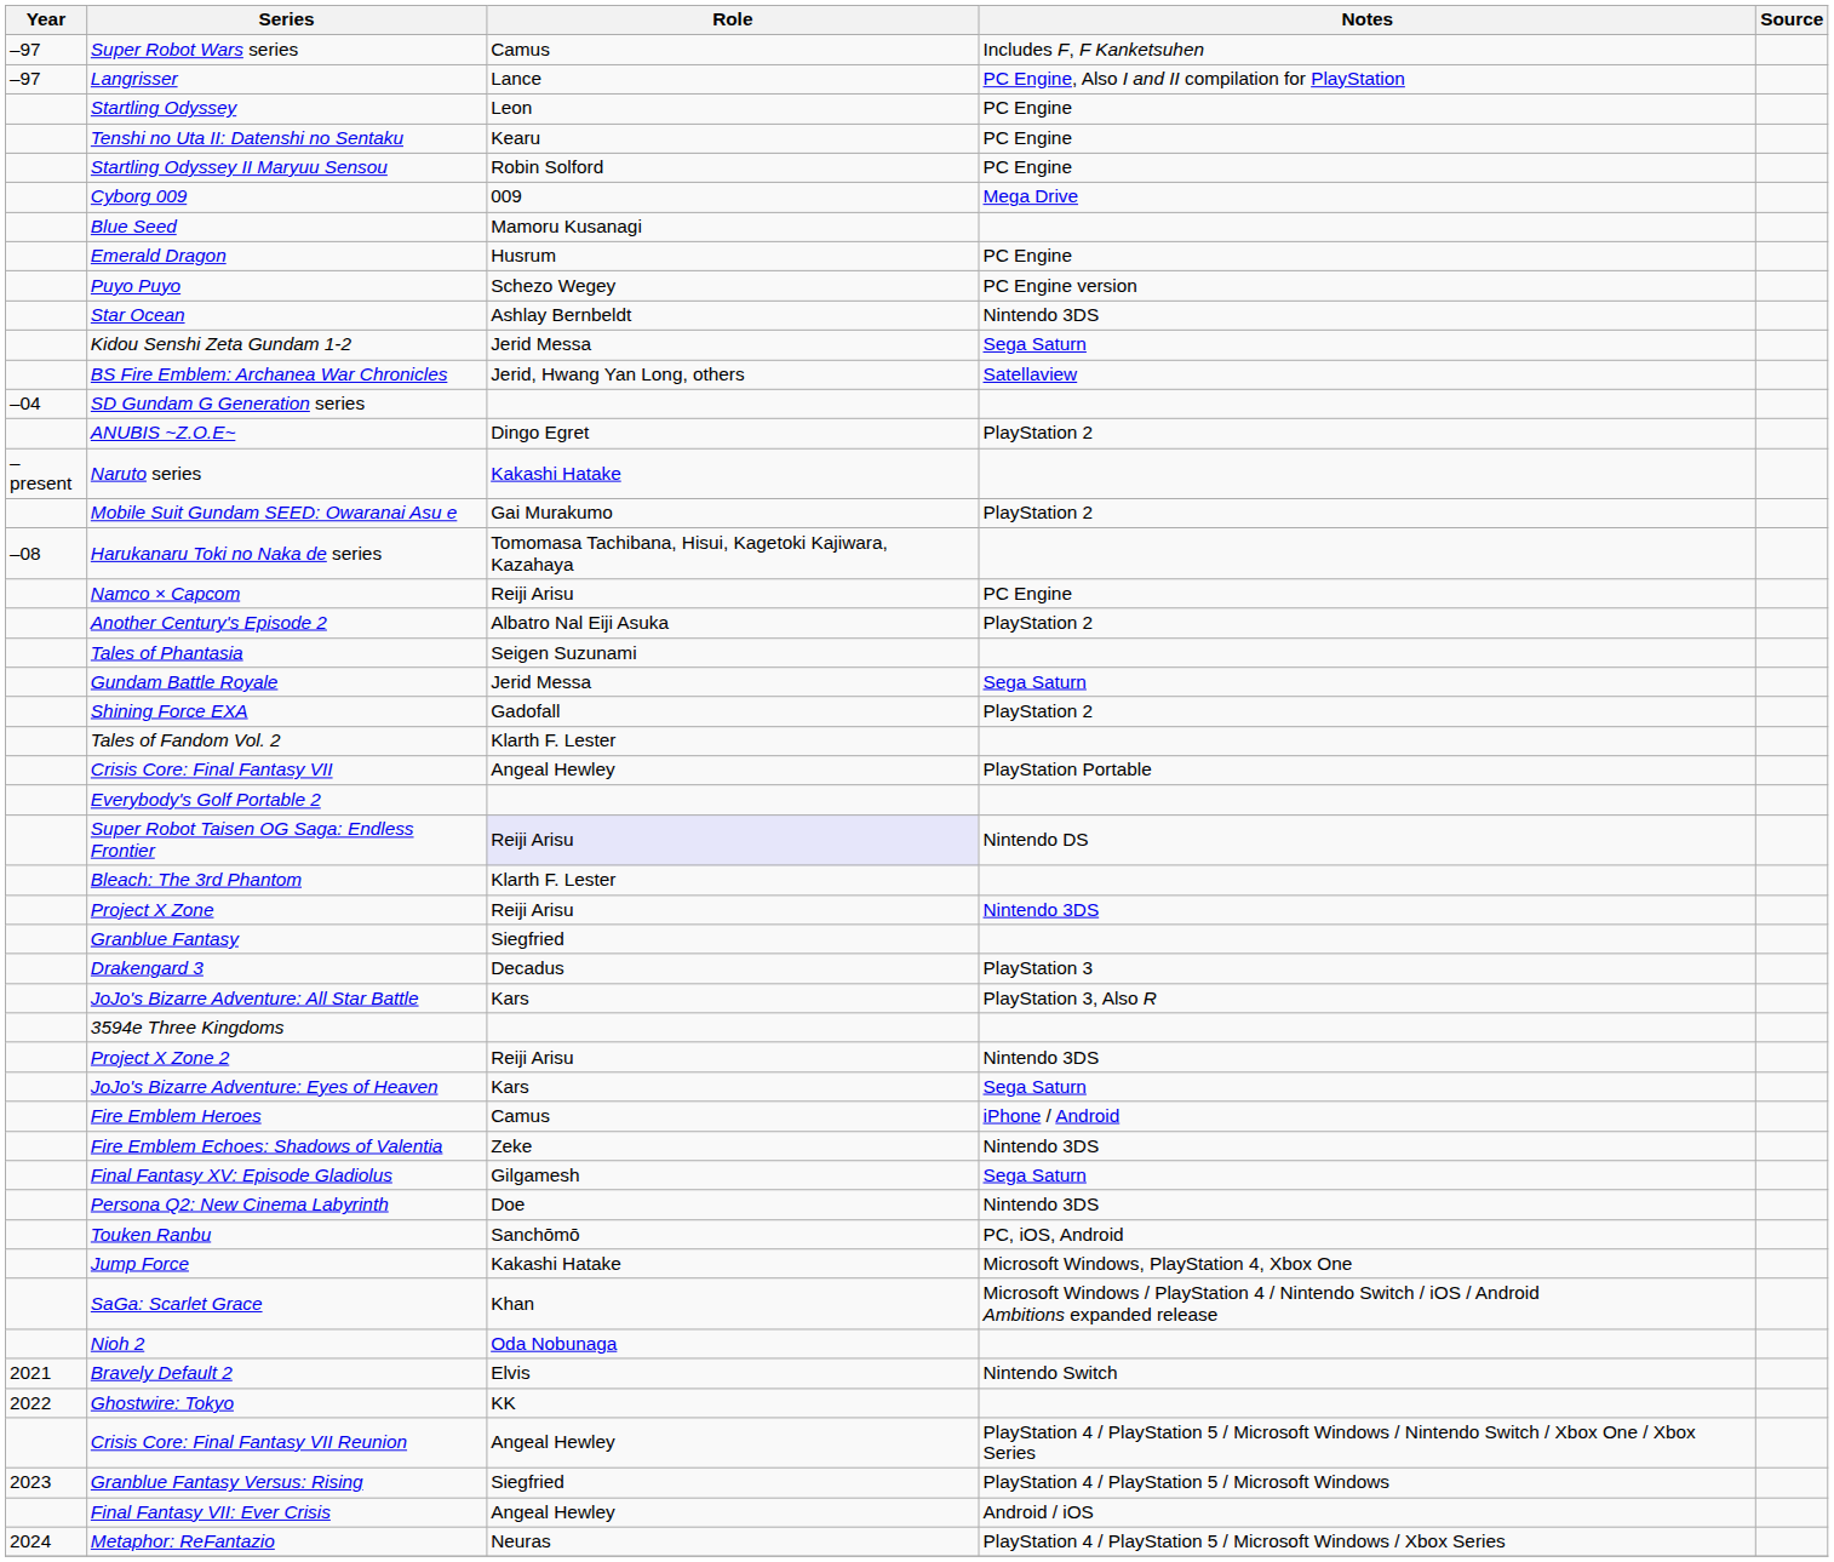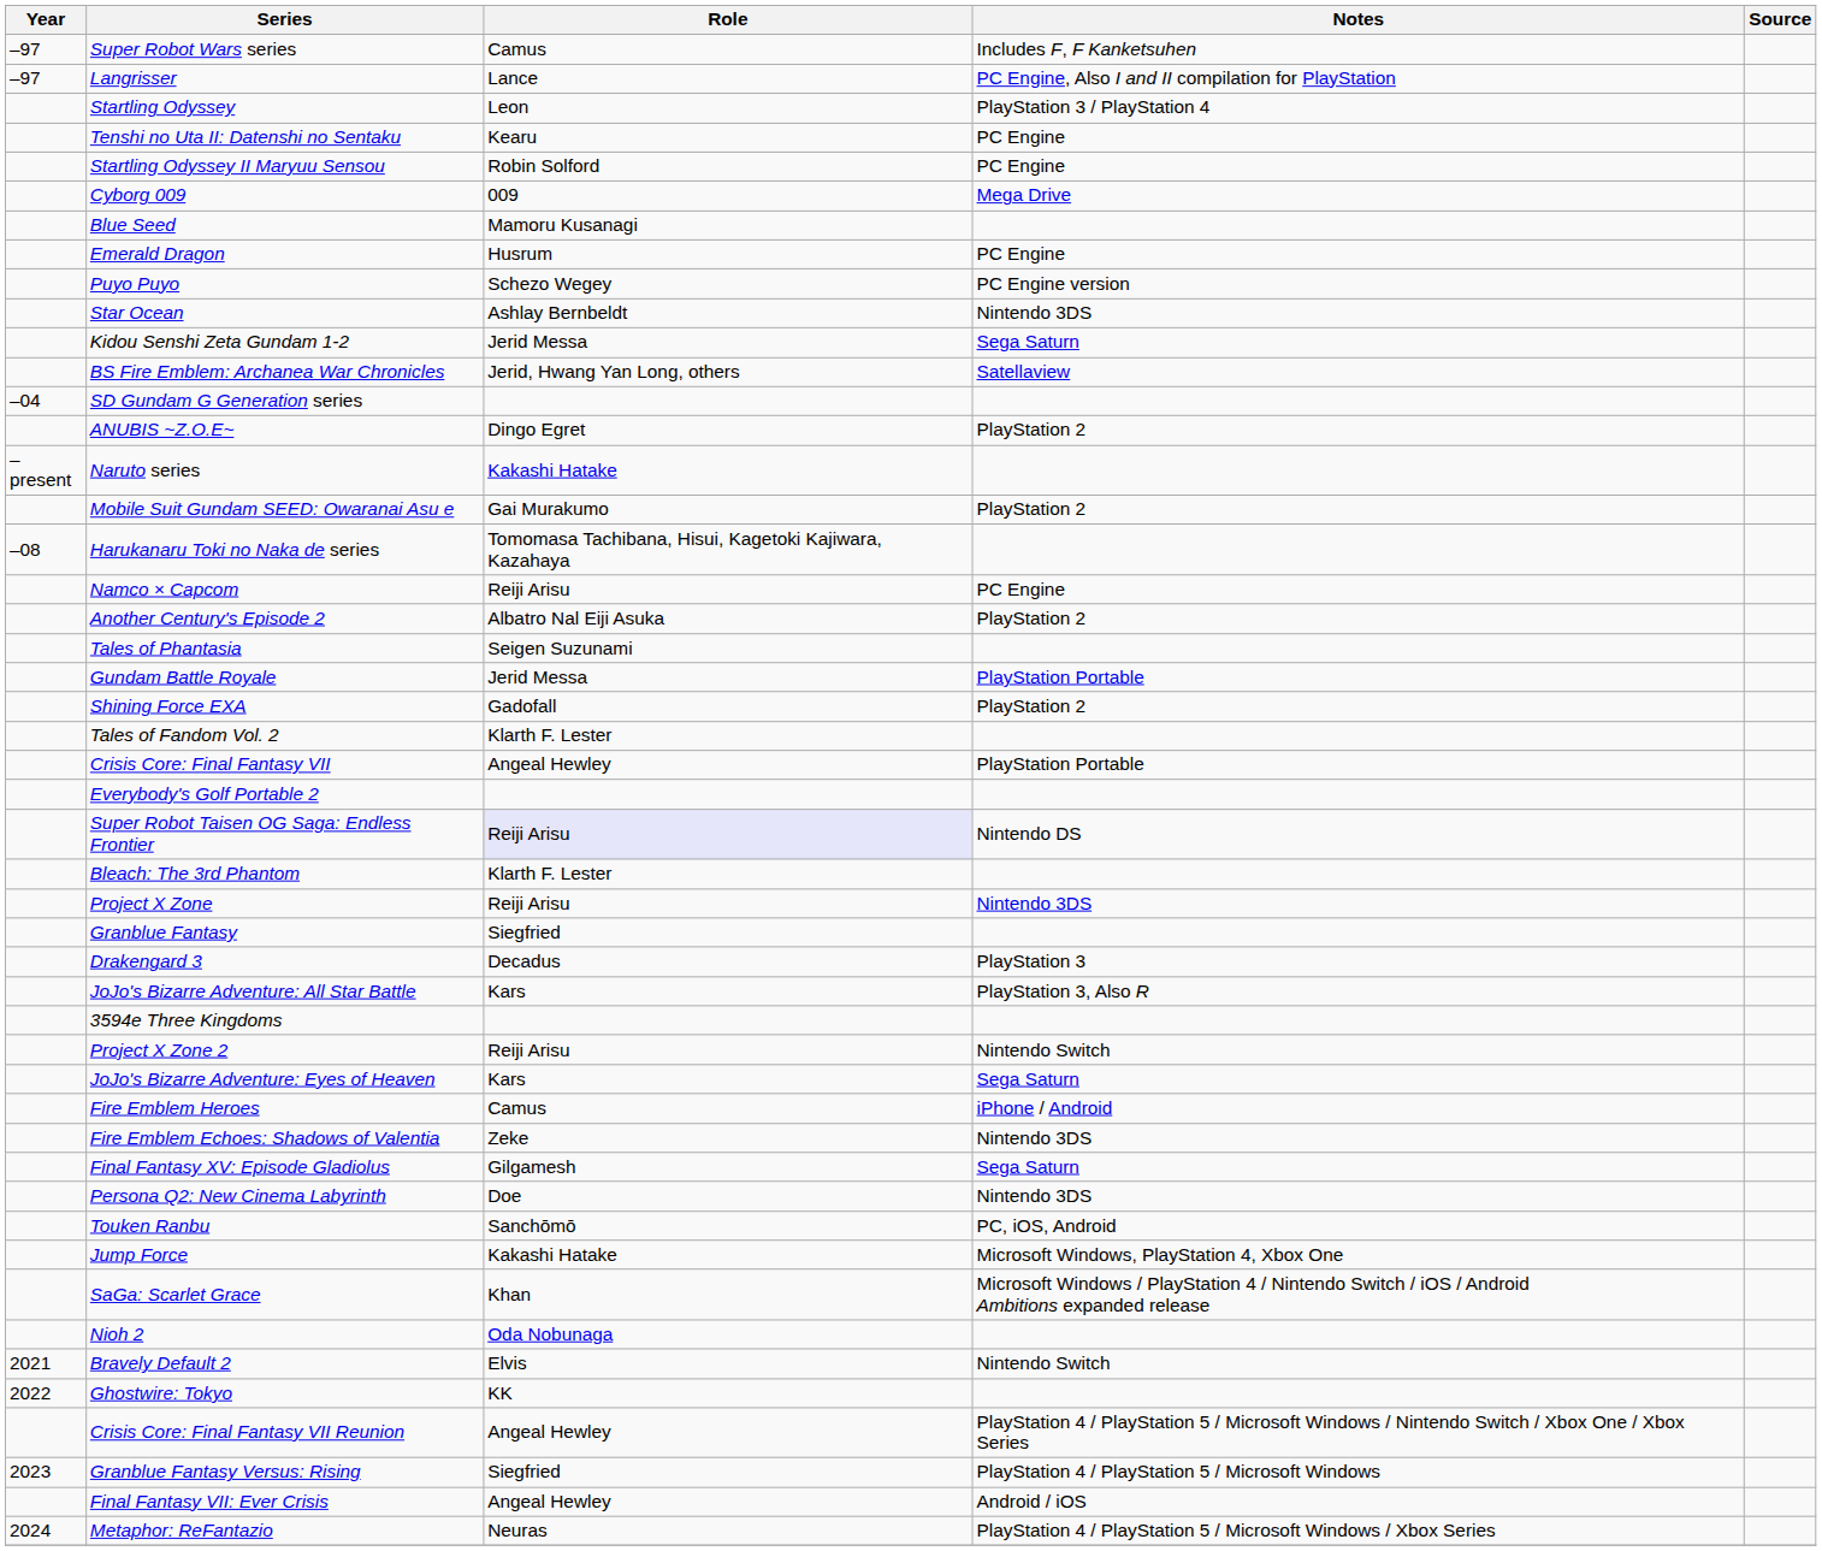Startling Odyssey | Notes: PC Engine -> PlayStation 3 / PlayStation 4
Gundam Battle Royale | Notes: Sega Saturn -> PlayStation Portable
Project X Zone 2 | Notes: Nintendo 3DS -> Nintendo Switch
